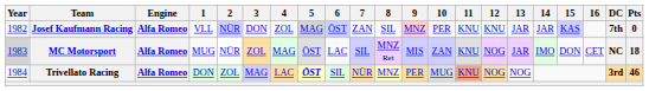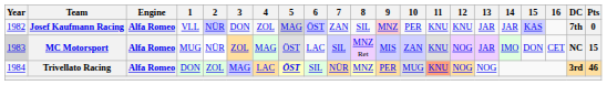MC Motorsport | Pts: 18 -> 15
